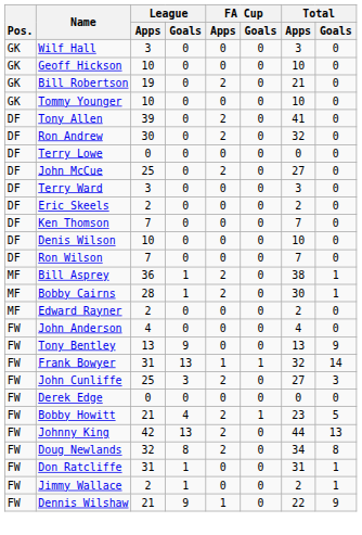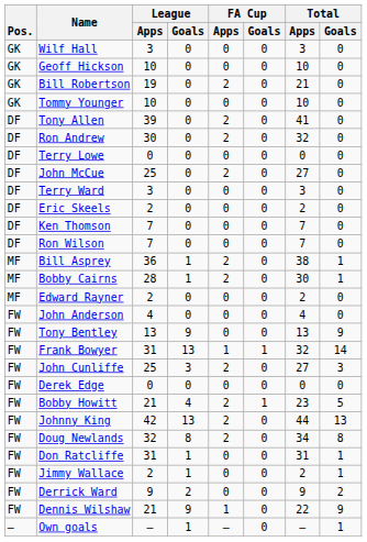- row: DF | Denis Wilson | 10 | 0 | 0 | 0 | 10 | 0
+ row: FW | Derrick Ward | 9 | 2 | 0 | 0 | 9 | 2
+ row: – | Own goals | – | 1 | – | 0 | – | 1
